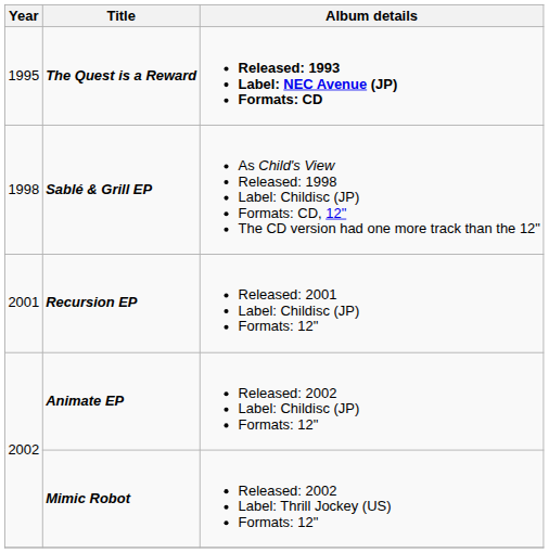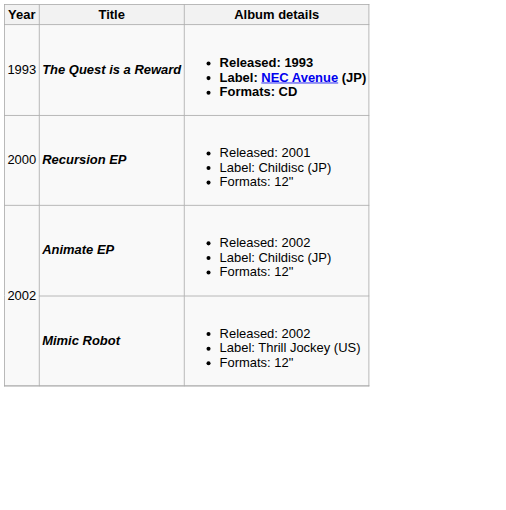The Quest is a Reward | Year: 1995 -> 1993
- row: 1998 | Sablé & Grill EP | As Child's View Released: 1998 Label: Childisc (JP) Formats: CD, 12" The CD version had one more track than the 12"
Recursion EP | Year: 2001 -> 2000
